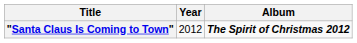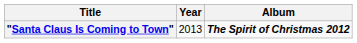"Santa Claus Is Coming to Town" | Year: 2012 -> 2013
